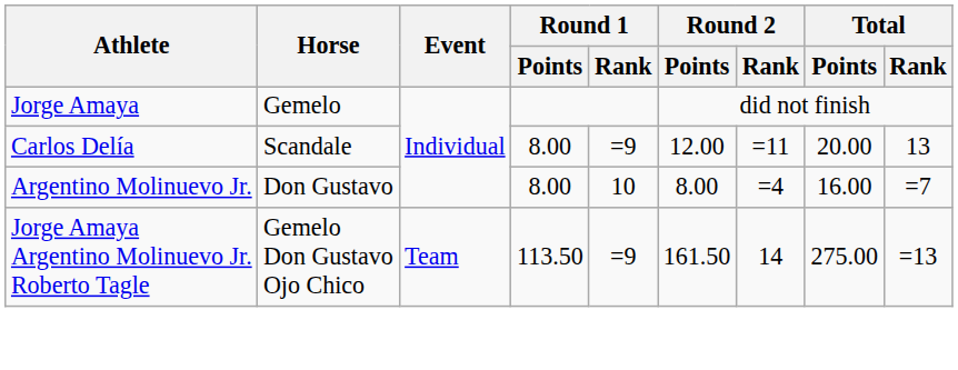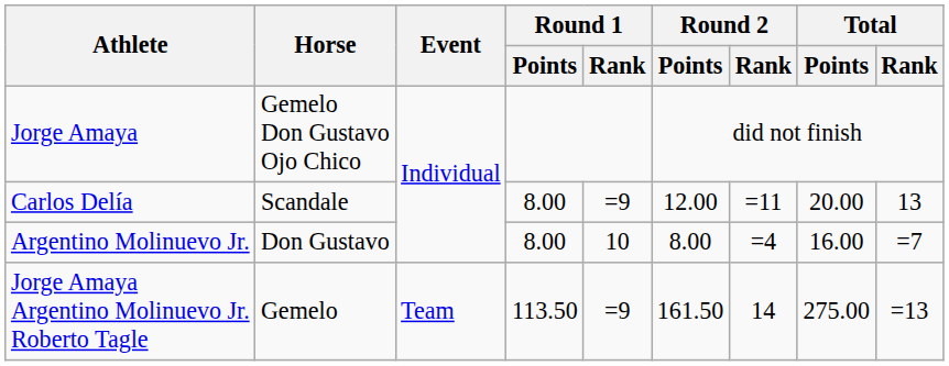Jorge Amaya | Horse: Gemelo -> Gemelo Don Gustavo Ojo Chico
Jorge Amaya Argentino Molinuevo Jr. Roberto Tagle | Horse: Gemelo Don Gustavo Ojo Chico -> Gemelo
